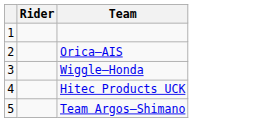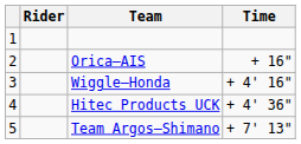+ column: Time | + 16" | + 4' 16" | + 4' 36" | + 7' 13"
